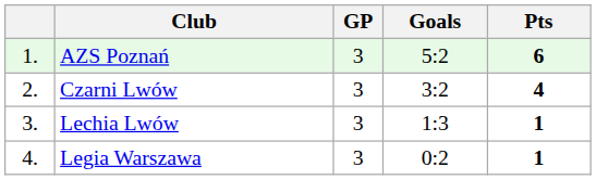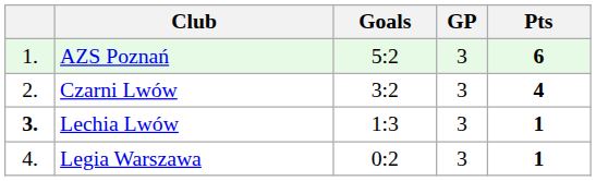columns swapped: GP <-> Goals
Lechia Lwów | column 1: normal -> bold
